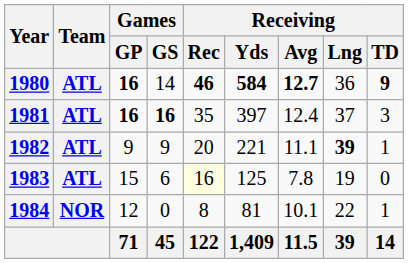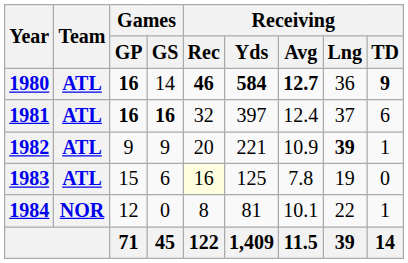1981 | Receiving / Rec: 35 -> 32
1981 | Receiving / TD: 3 -> 6
1982 | Receiving / Avg: 11.1 -> 10.9
